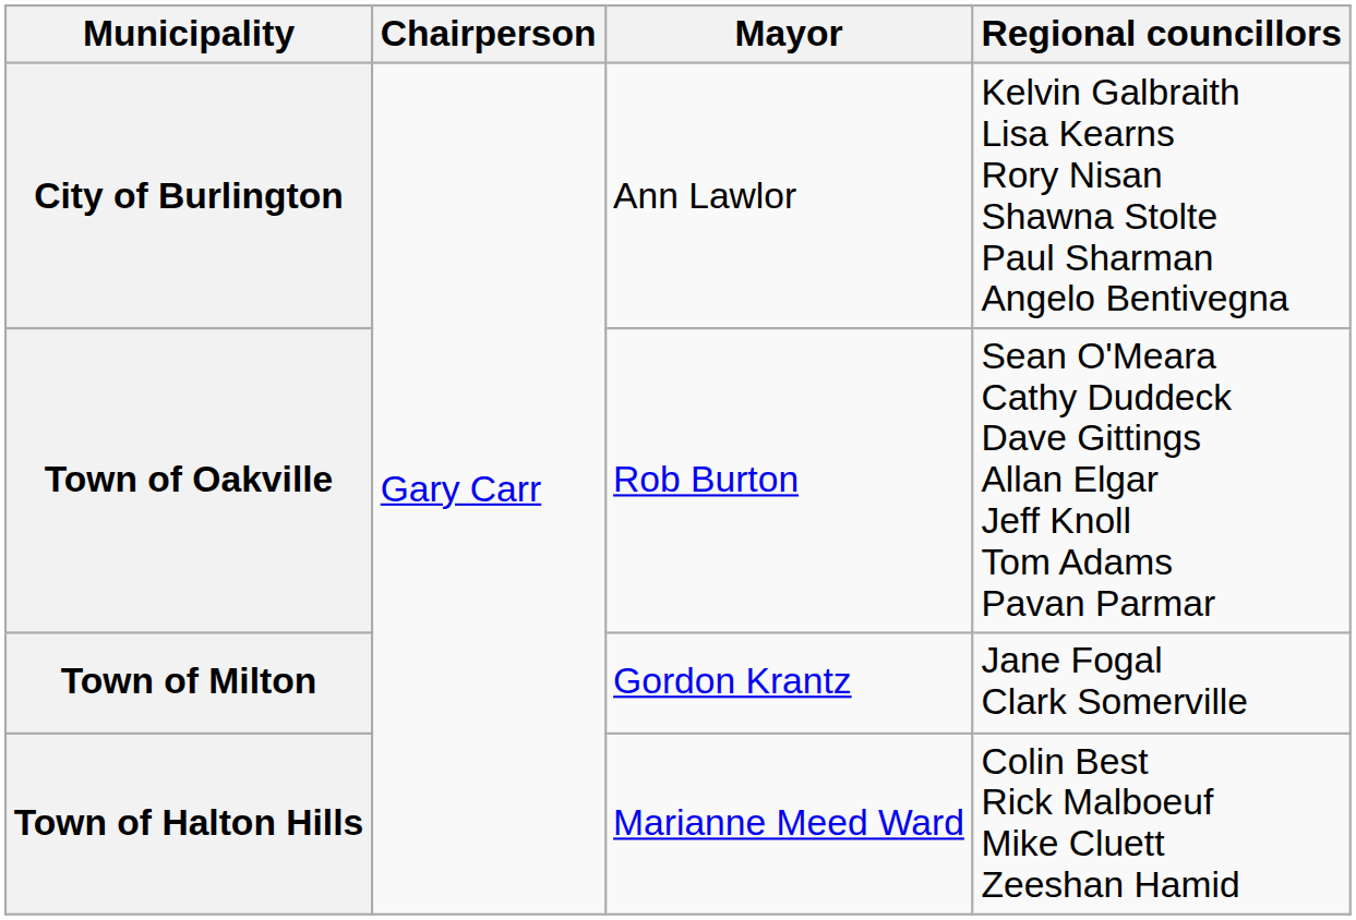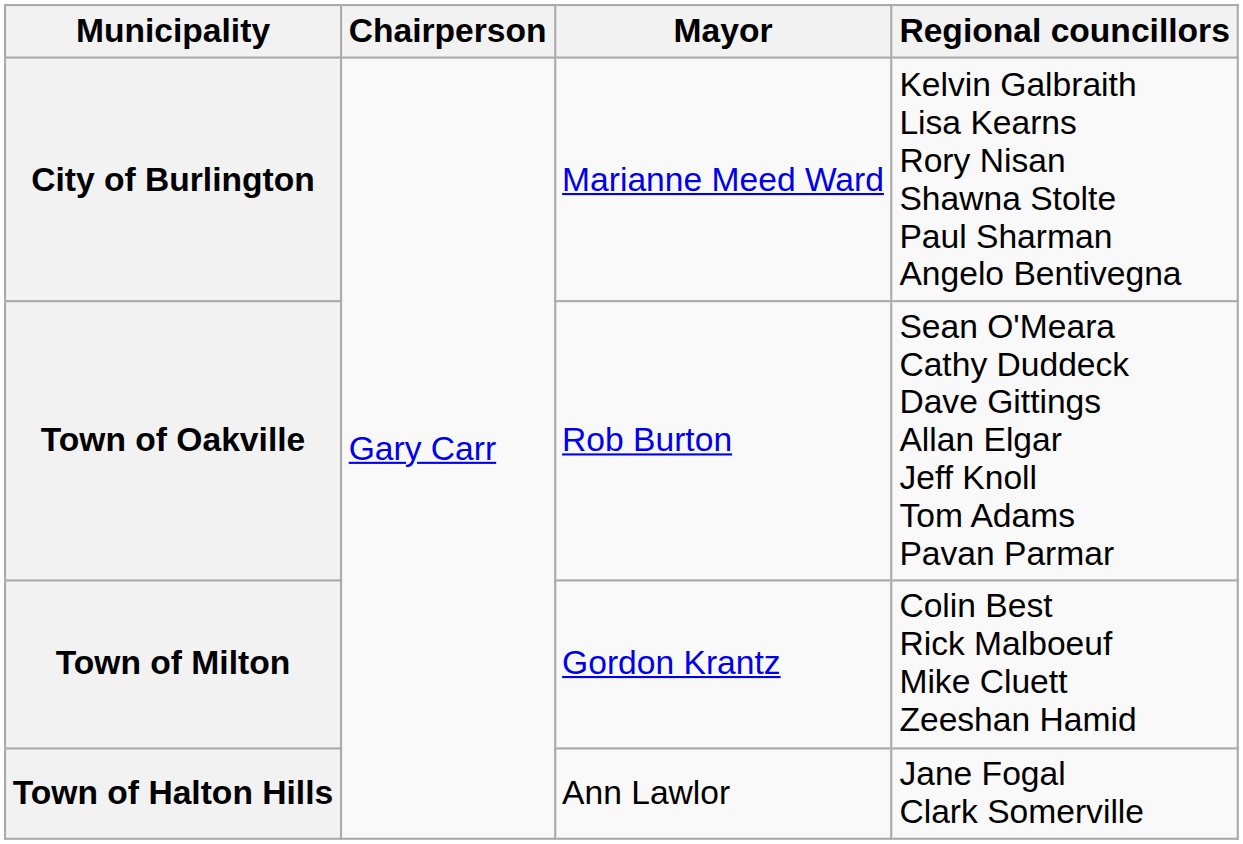City of Burlington | Mayor: Ann Lawlor -> Marianne Meed Ward
Town of Milton | Regional councillors: Jane Fogal Clark Somerville -> Colin Best Rick Malboeuf Mike Cluett Zeeshan Hamid
Town of Halton Hills | Mayor: Marianne Meed Ward -> Ann Lawlor
Town of Halton Hills | Regional councillors: Colin Best Rick Malboeuf Mike Cluett Zeeshan Hamid -> Jane Fogal Clark Somerville
